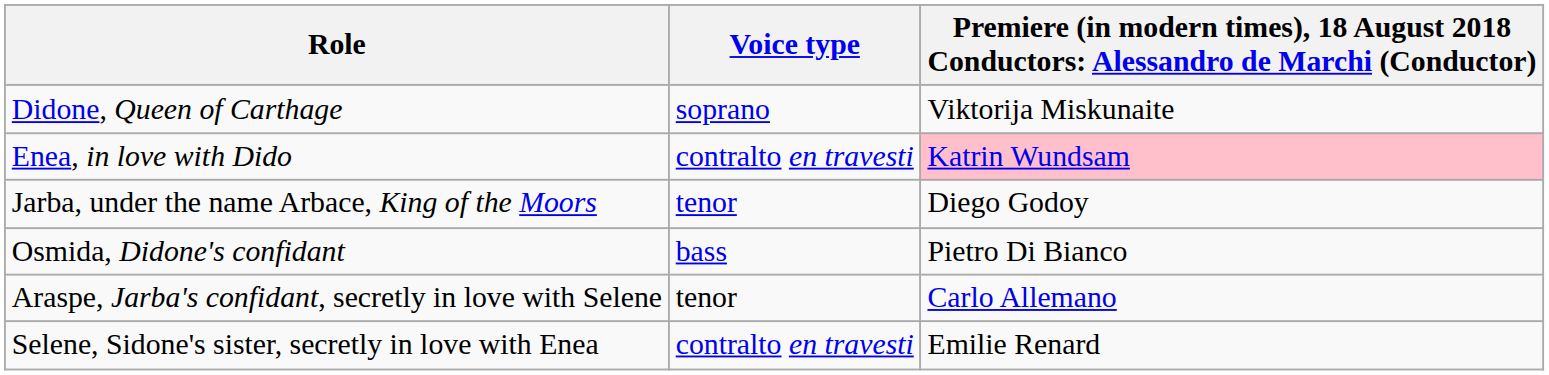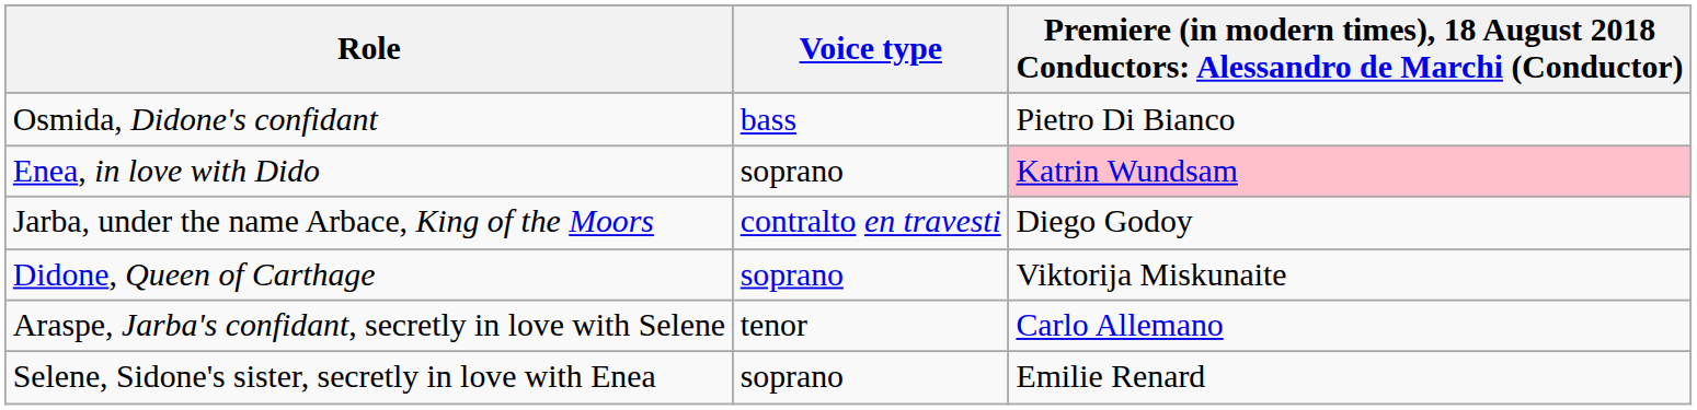rows swapped: Didone, Queen of Carthage <-> Osmida, Didone's confidant
Enea, in love with Dido | Voice type: contralto en travesti -> soprano
Jarba, under the name Arbace, King of the Moors | Voice type: tenor -> contralto en travesti
Selene, Sidone's sister, secretly in love with Enea | Voice type: contralto en travesti -> soprano
